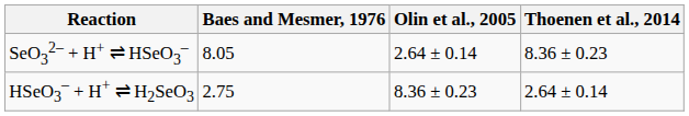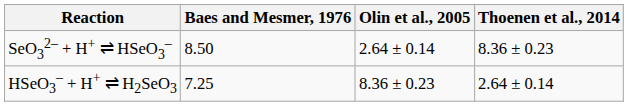SeO32– + H+ ⇌ HSeO3– | Baes and Mesmer, 1976: 8.05 -> 8.50
HSeO3– + H+ ⇌ H2SeO3 | Baes and Mesmer, 1976: 2.75 -> 7.25
